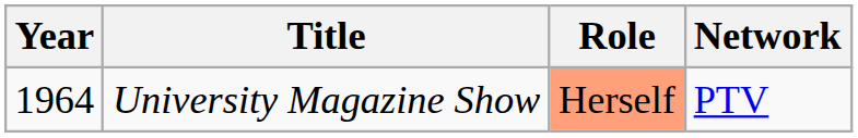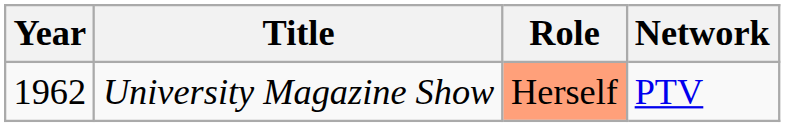University Magazine Show | Year: 1964 -> 1962
